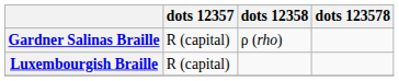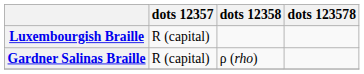rows swapped: Gardner Salinas Braille <-> Luxembourgish Braille
